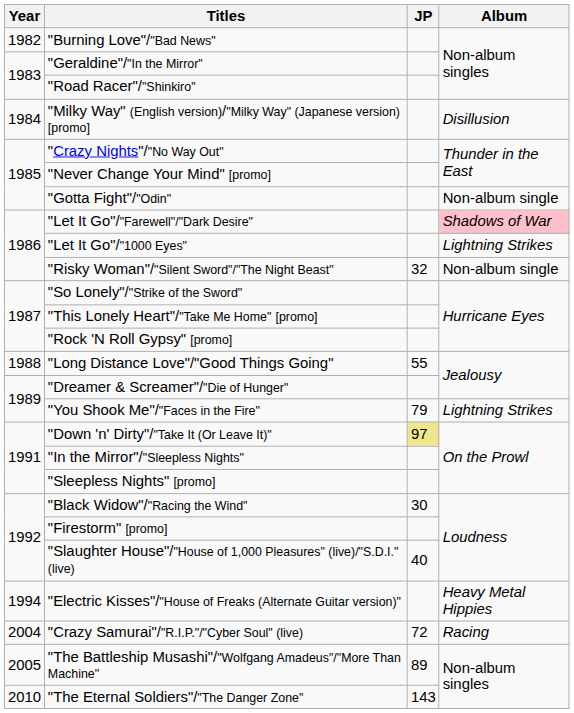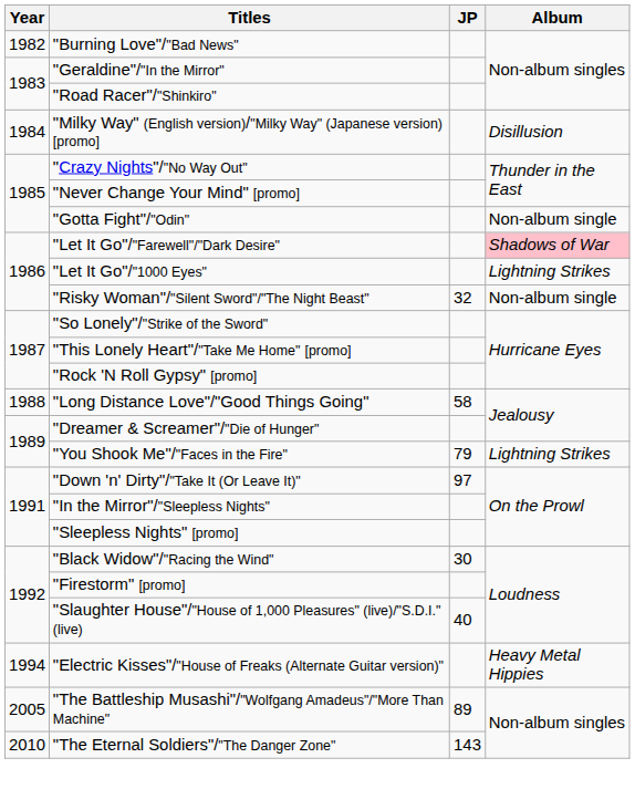"Long Distance Love"/"Good Things Going" | JP: 55 -> 58
"Down 'n' Dirty"/"Take It (Or Leave It)" | JP: khaki background -> no background
- row: 2004 | "Crazy Samurai"/"R.I.P."/"Cyber Soul" (live) | 72 | Racing
